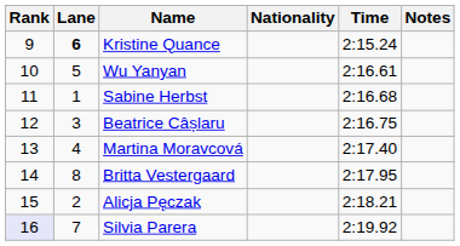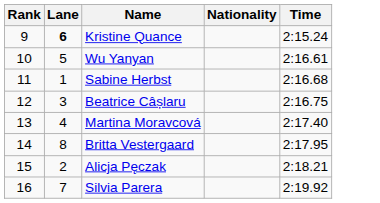- column: Notes
Silvia Parera | Rank: lavender background -> no background
